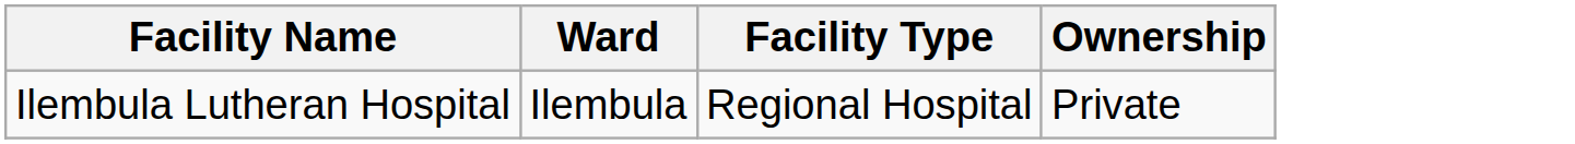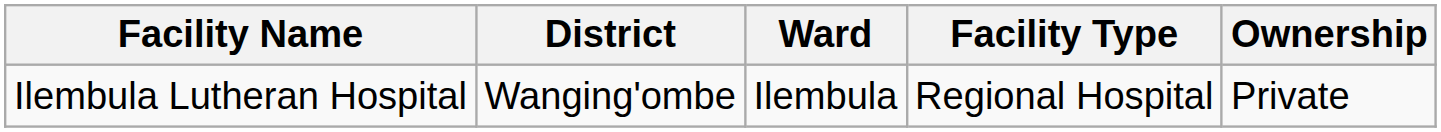+ column: District | Wanging'ombe
